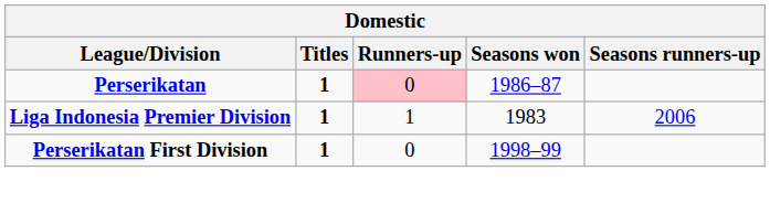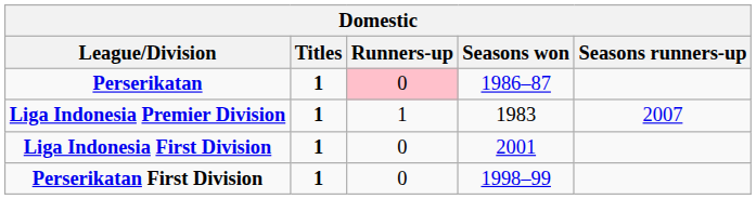Liga Indonesia Premier Division | Seasons runners-up: 2006 -> 2007
+ row: Liga Indonesia First Division | 1 | 0 | 2001
